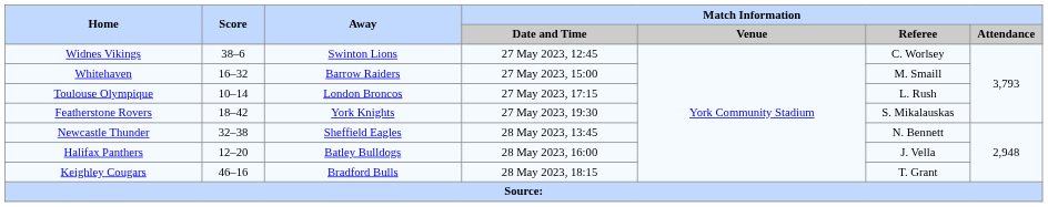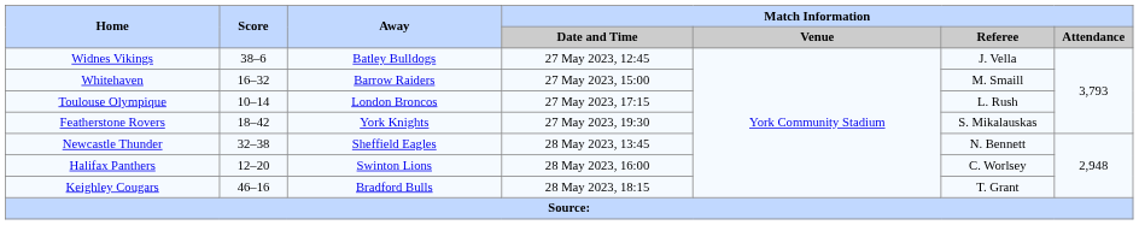Widnes Vikings | Away: Swinton Lions -> Batley Bulldogs
Widnes Vikings | Match Information / Referee: C. Worlsey -> J. Vella
Halifax Panthers | Away: Batley Bulldogs -> Swinton Lions
Halifax Panthers | Match Information / Referee: J. Vella -> C. Worlsey
